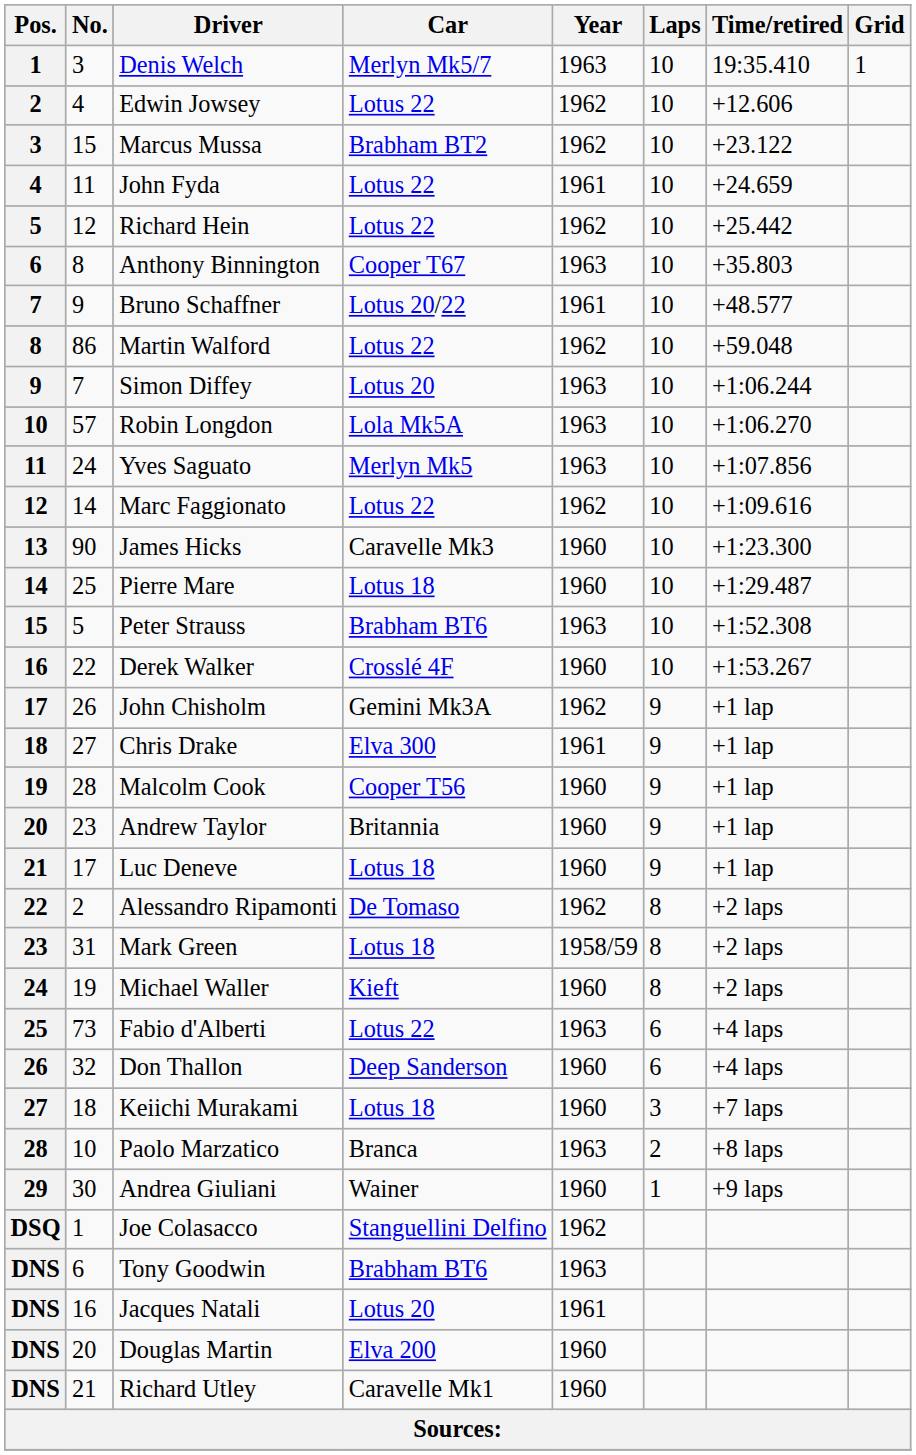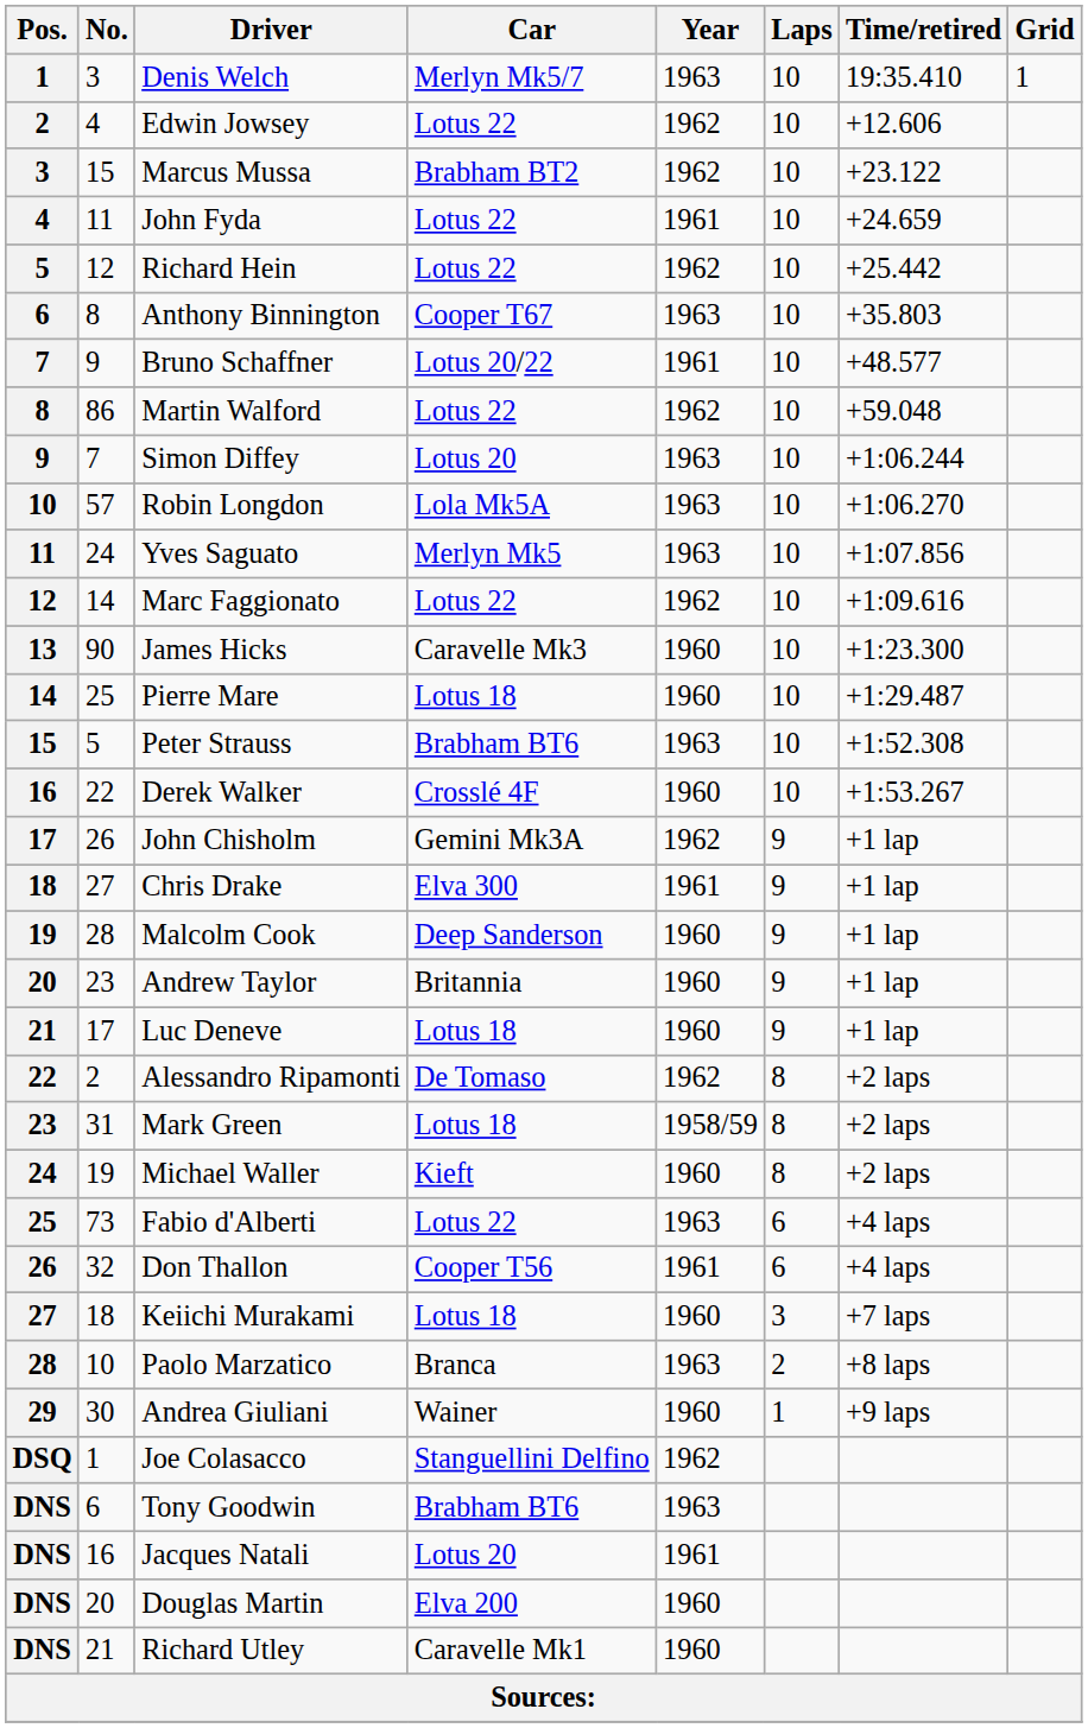Malcolm Cook | Car: Cooper T56 -> Deep Sanderson
Don Thallon | Car: Deep Sanderson -> Cooper T56
Don Thallon | Year: 1960 -> 1961
